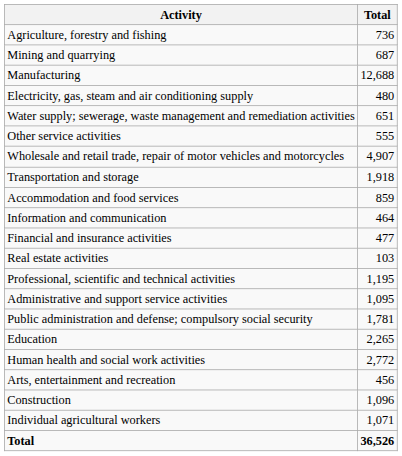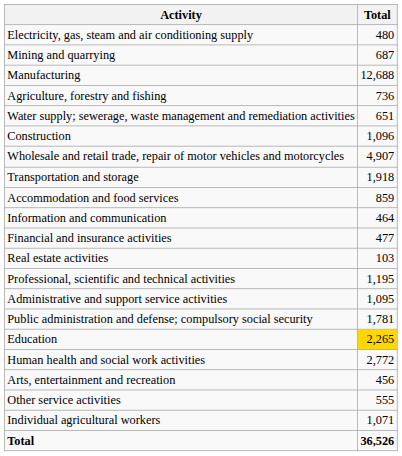rows swapped: Agriculture, forestry and fishing <-> Electricity, gas, steam and air conditioning supply
rows swapped: Construction <-> Other service activities
Education | Total: no background -> gold background
